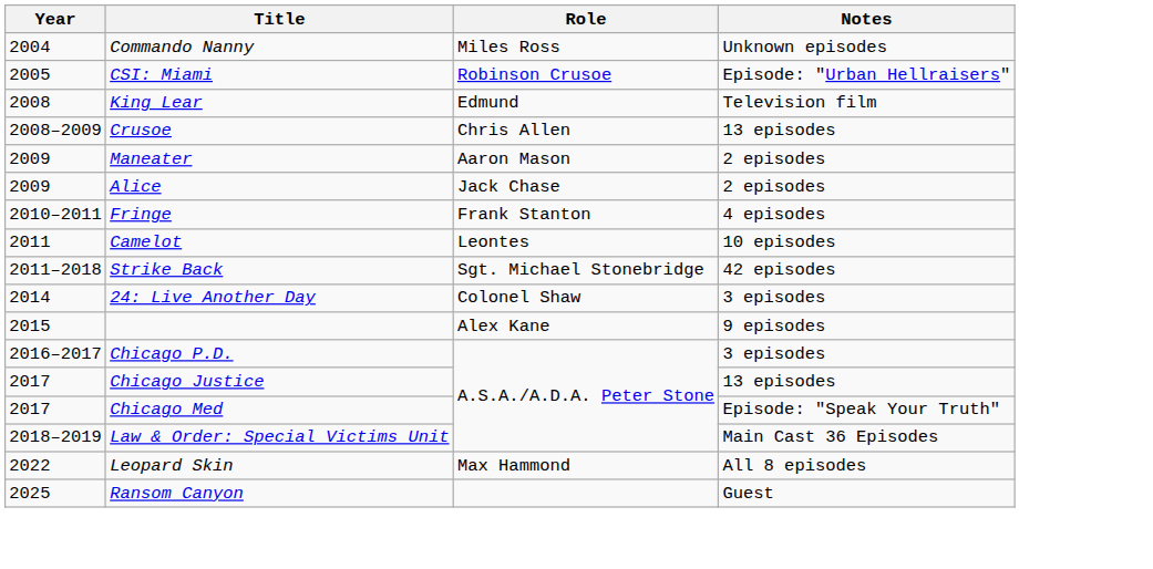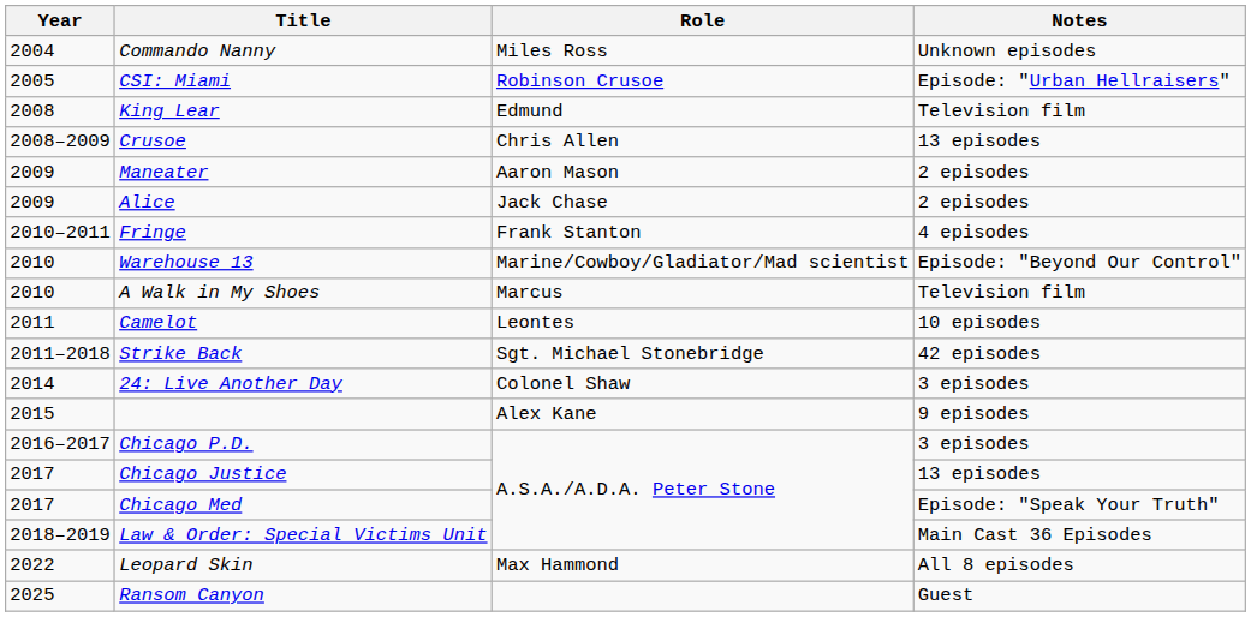+ row: 2010 | Warehouse 13 | Marine/Cowboy/Gladiator/Mad scientist | Episode: "Beyond Our Control"
+ row: 2010 | A Walk in My Shoes | Marcus | Television film
